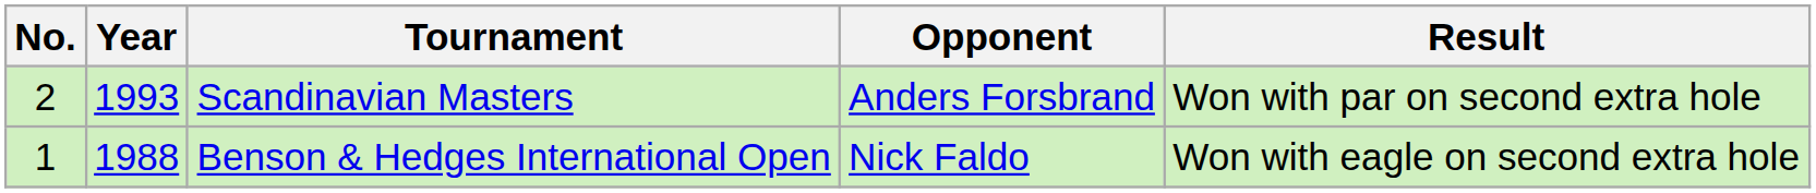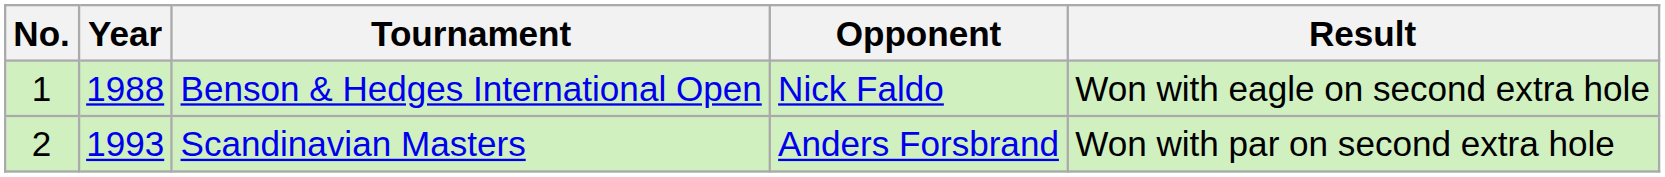rows swapped: Benson & Hedges International Open <-> Scandinavian Masters
